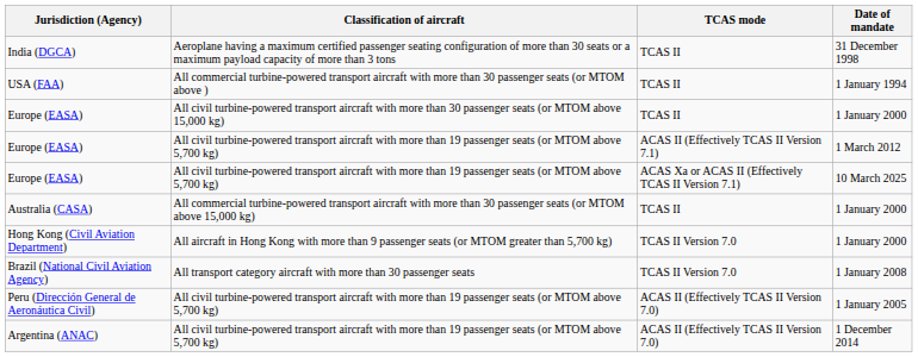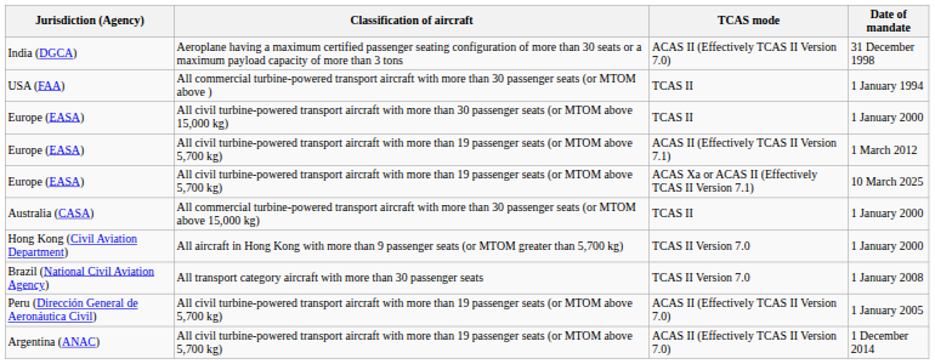India (DGCA) | TCAS mode: TCAS II -> ACAS II (Effectively TCAS II Version 7.0)
